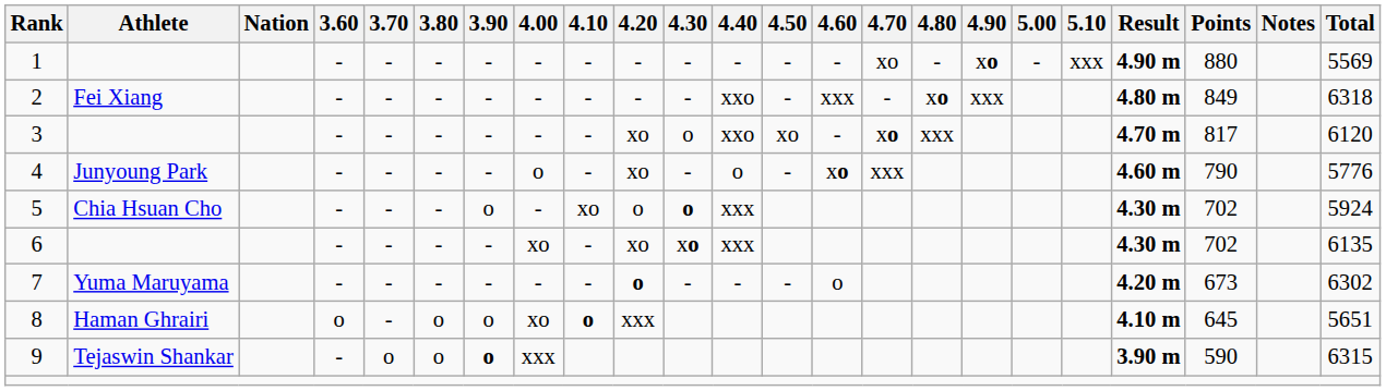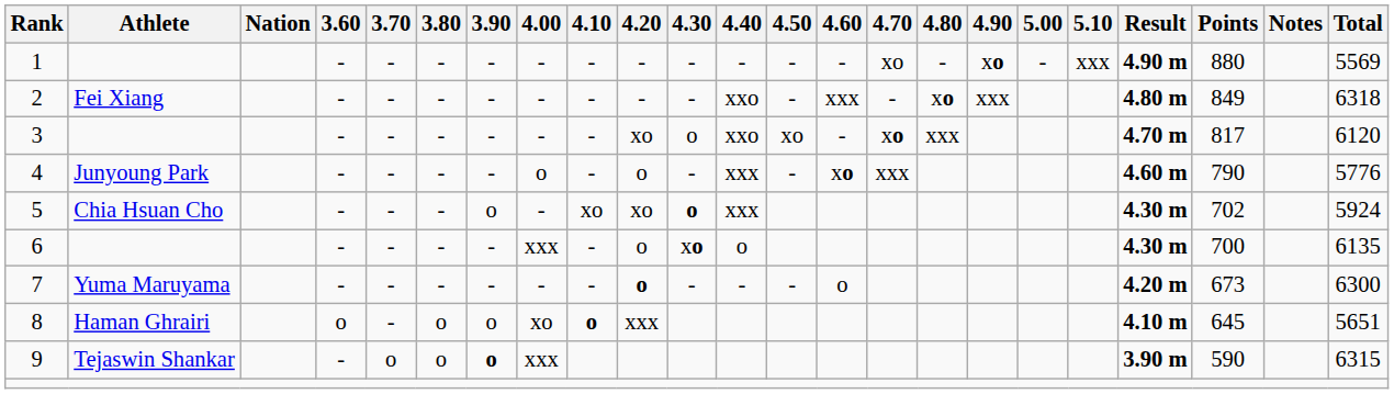4 | 4.20: xo -> o
4 | 4.40: o -> xxx
5 | 4.20: o -> xo
6 | 4.00: xo -> xxx
6 | 4.20: xo -> o
6 | 4.40: xxx -> o
6 | Points: 702 -> 700
7 | Total: 6302 -> 6300
